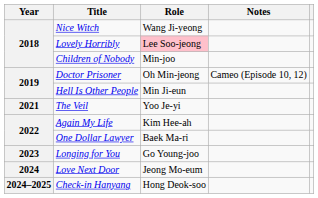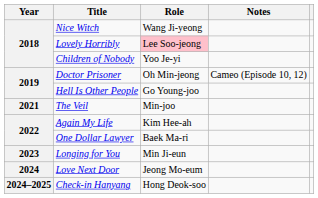Children of Nobody | Role: Min-joo -> Yoo Je-yi
Hell Is Other People | Role: Min Ji-eun -> Go Young-joo
The Veil | Role: Yoo Je-yi -> Min-joo
Longing for You | Role: Go Young-joo -> Min Ji-eun
